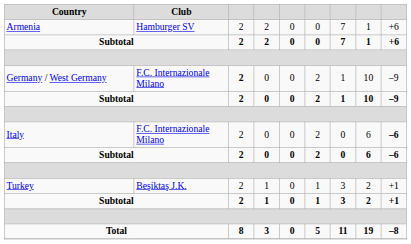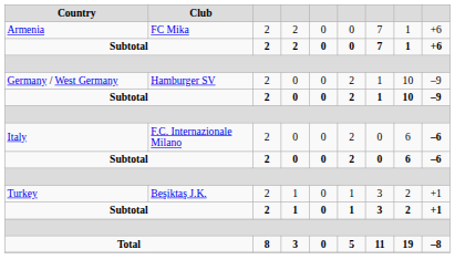Armenia | Club: Hamburger SV -> FC Mika
Germany / West Germany | Club: F.C. Internazionale Milano -> Hamburger SV
Germany / West Germany | column 3: bold -> normal
